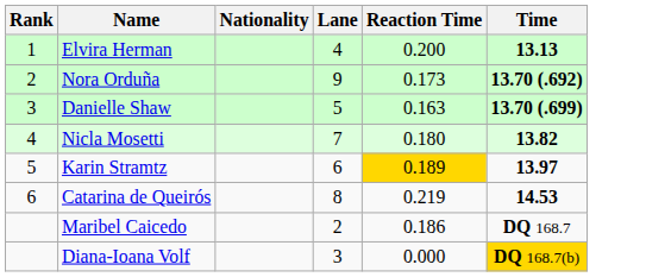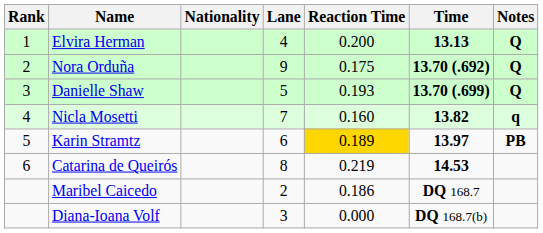+ column: Notes | Q | Q | Q | q | PB
Nora Orduña | Reaction Time: 0.173 -> 0.175
Danielle Shaw | Reaction Time: 0.163 -> 0.193
Nicla Mosetti | Reaction Time: 0.180 -> 0.160
Diana-Ioana Volf | Time: gold background -> no background
